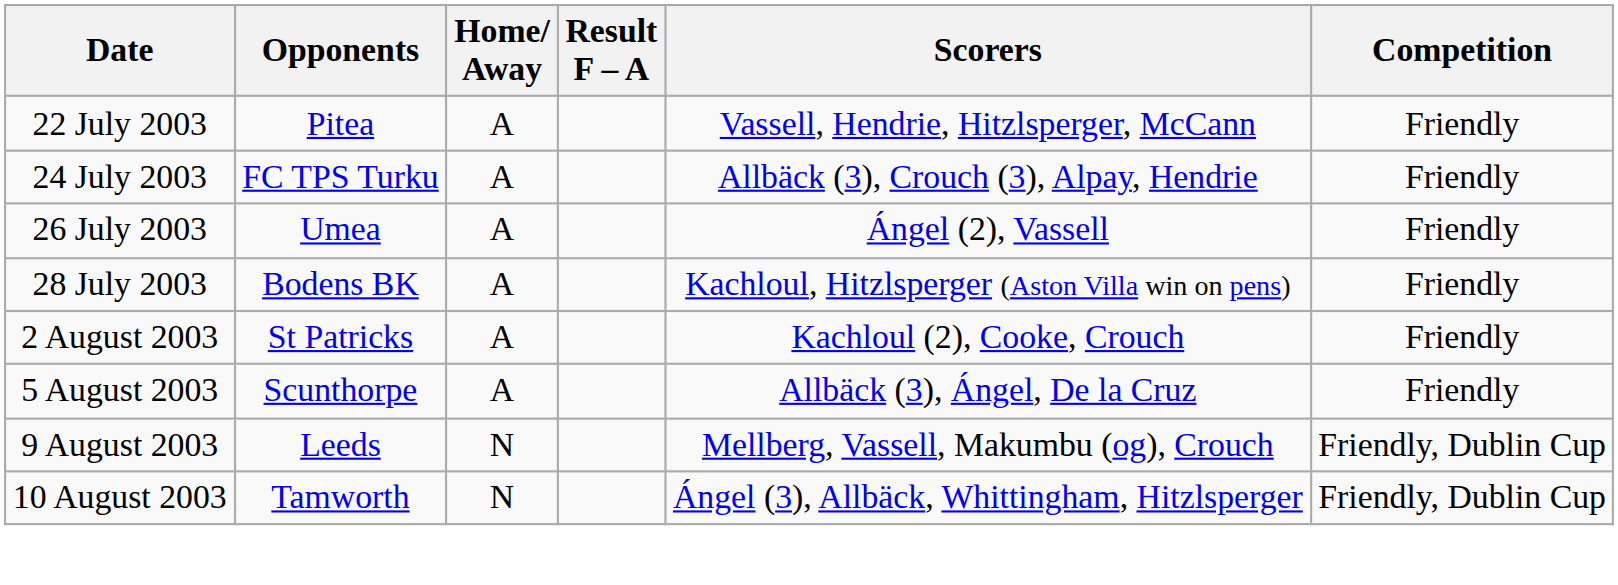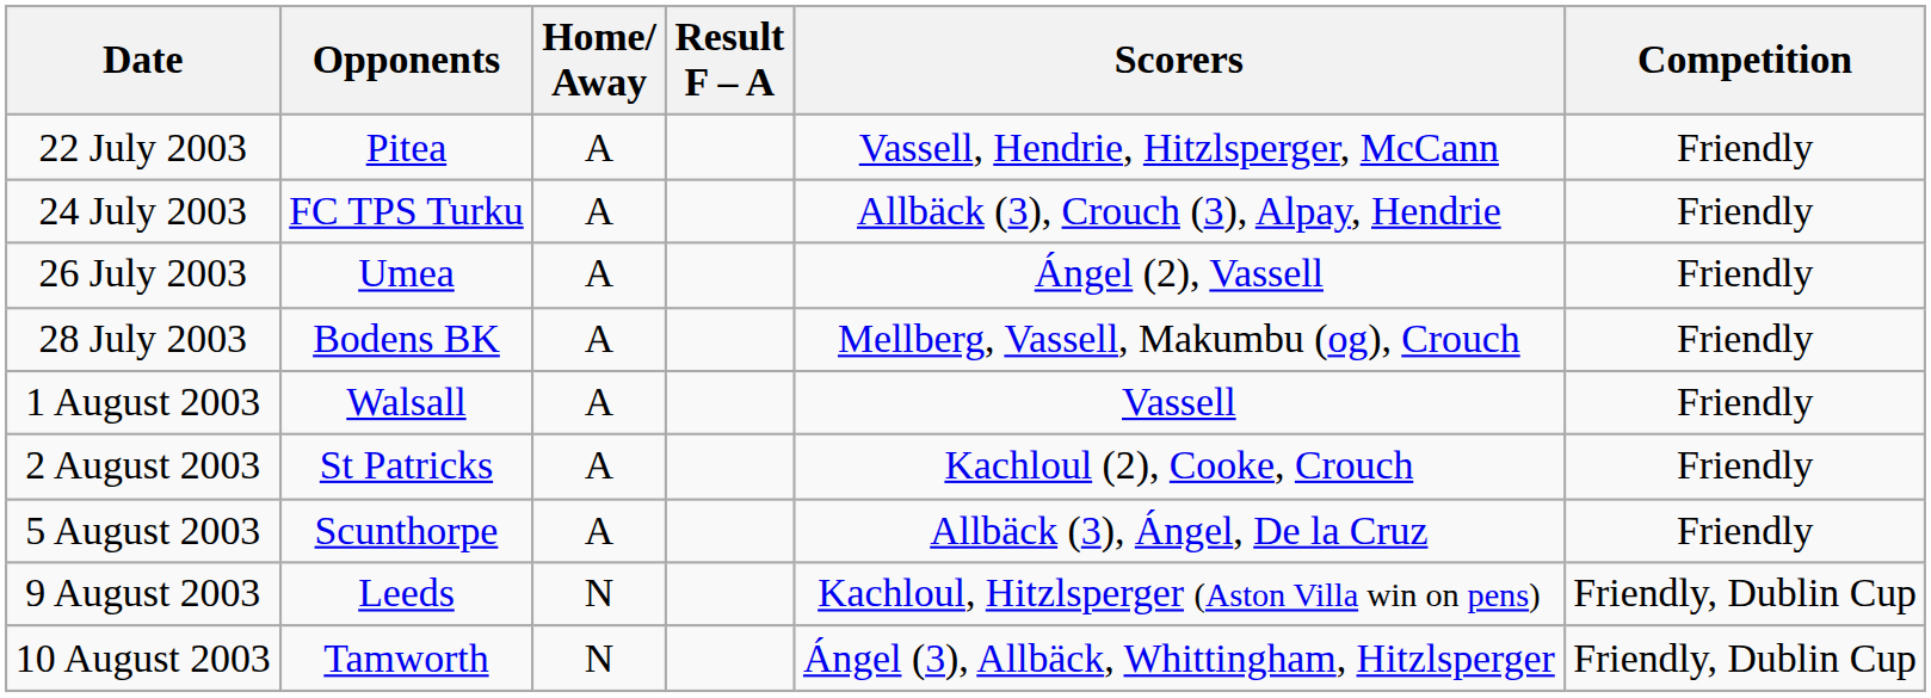28 July 2003 | Scorers: Kachloul, Hitzlsperger (Aston Villa win on pens) -> Mellberg, Vassell, Makumbu (og), Crouch
+ row: 1 August 2003 | Walsall | A | Vassell | Friendly
9 August 2003 | Scorers: Mellberg, Vassell, Makumbu (og), Crouch -> Kachloul, Hitzlsperger (Aston Villa win on pens)
